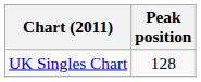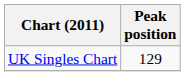UK Singles Chart | Peak position: 128 -> 129
